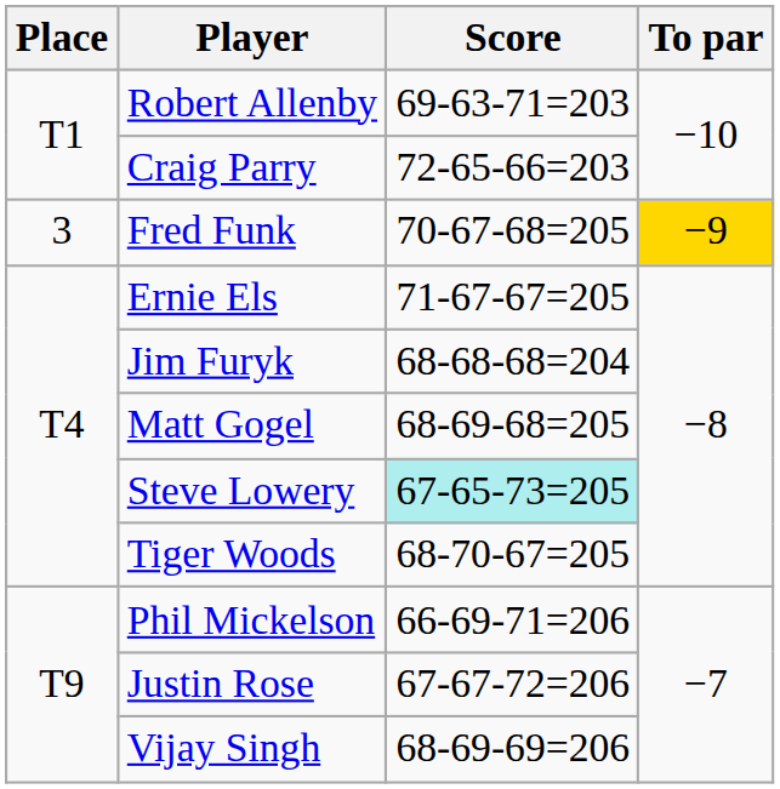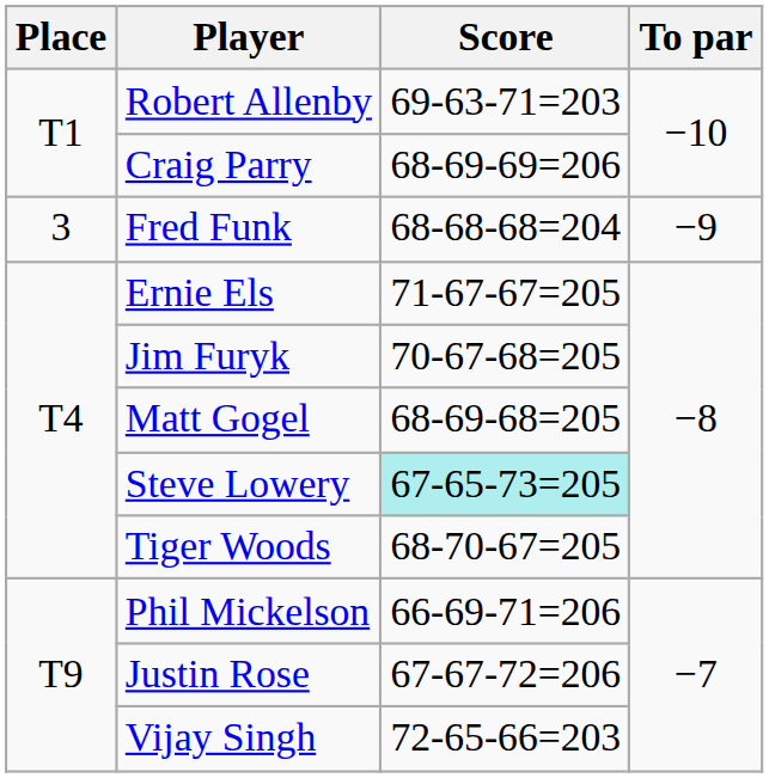Craig Parry | Score: 72-65-66=203 -> 68-69-69=206
Fred Funk | Score: 70-67-68=205 -> 68-68-68=204
Fred Funk | To par: gold background -> no background
Jim Furyk | Score: 68-68-68=204 -> 70-67-68=205
Vijay Singh | Score: 68-69-69=206 -> 72-65-66=203
